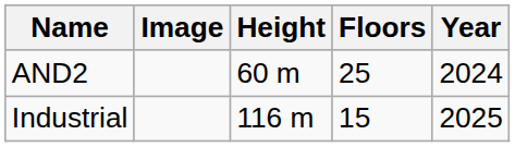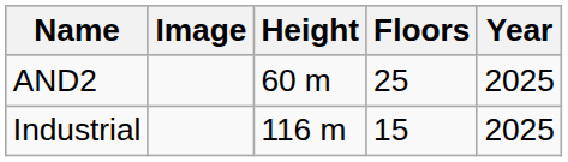AND2 | Year: 2024 -> 2025
